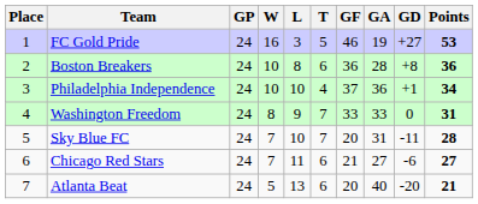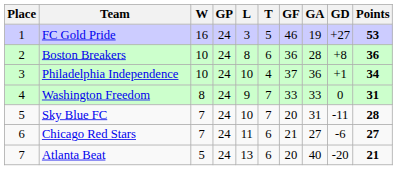columns swapped: GP <-> W
